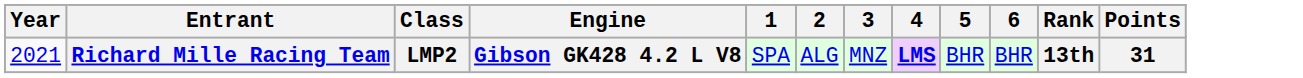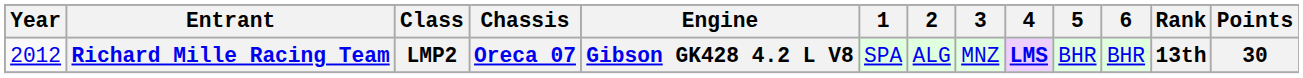+ column: Chassis | Oreca 07
Richard Mille Racing Team | Year: 2021 -> 2012
Richard Mille Racing Team | Points: 31 -> 30
